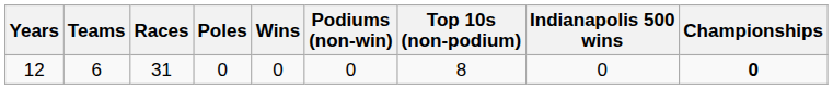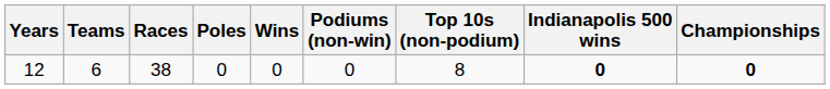12 | Races: 31 -> 38
12 | Indianapolis 500 wins: normal -> bold
